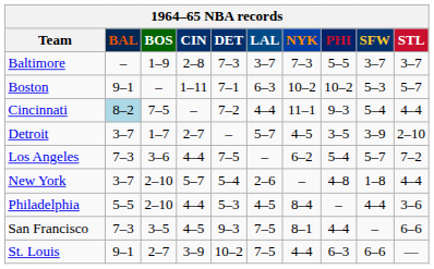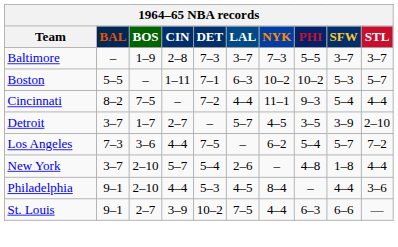Boston | BAL: 9–1 -> 5–5
Cincinnati | BAL: lightblue background -> no background
Philadelphia | BAL: 5–5 -> 9–1
- row: San Francisco | 7–3 | 3–5 | 4–5 | 9–3 | 7–5 | 8–1 | 4–4 | – | 6–6
